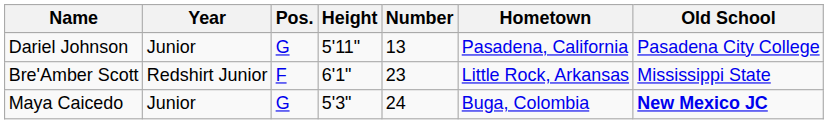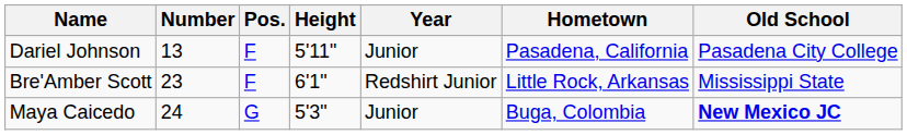columns swapped: Number <-> Year
Dariel Johnson | Pos.: G -> F
